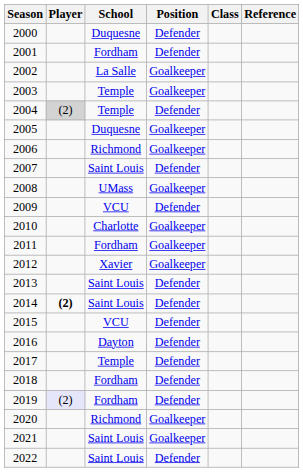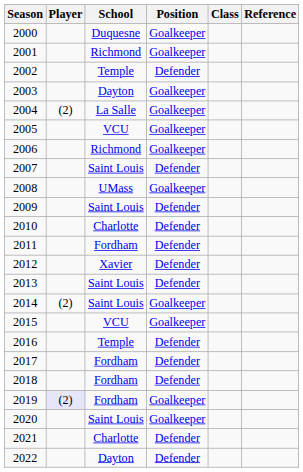2000 | Position: Defender -> Goalkeeper
2001 | School: Fordham -> Richmond
2001 | Position: Defender -> Goalkeeper
2002 | School: La Salle -> Temple
2002 | Position: Goalkeeper -> Defender
2003 | School: Temple -> Dayton
2004 | Player: lightgrey background -> no background
2004 | School: Temple -> La Salle
2004 | Position: Defender -> Goalkeeper
2005 | School: Duquesne -> VCU
2009 | School: VCU -> Saint Louis
2010 | Position: Goalkeeper -> Defender
2011 | Position: Goalkeeper -> Defender
2012 | Position: Goalkeeper -> Defender
2014 | Player: bold -> normal
2014 | Position: Defender -> Goalkeeper
2015 | Position: Defender -> Goalkeeper
2016 | School: Dayton -> Temple
2017 | School: Temple -> Fordham
2019 | Position: Defender -> Goalkeeper
2020 | School: Richmond -> Saint Louis
2021 | School: Saint Louis -> Charlotte
2021 | Position: Goalkeeper -> Defender
2022 | School: Saint Louis -> Dayton
